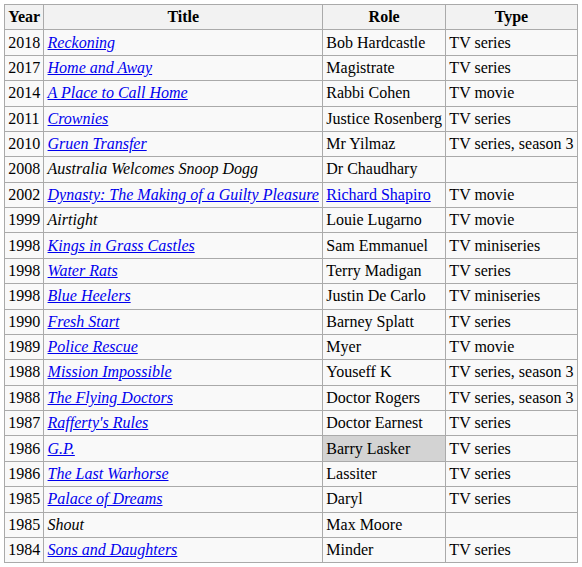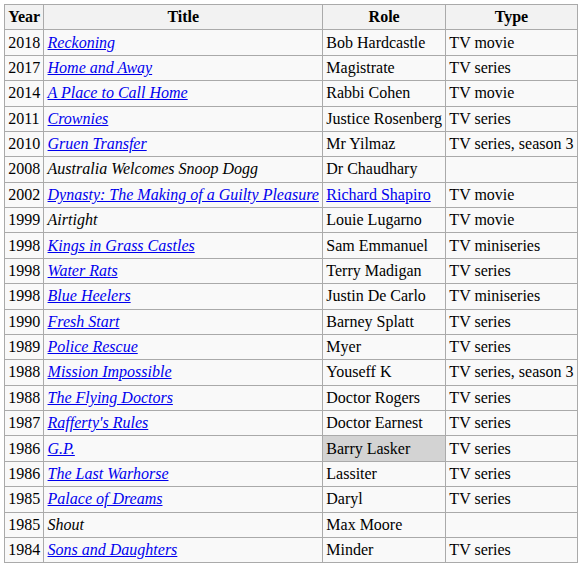Reckoning | Type: TV series -> TV movie
Police Rescue | Type: TV movie -> TV series
The Flying Doctors | Type: TV series, season 3 -> TV series
